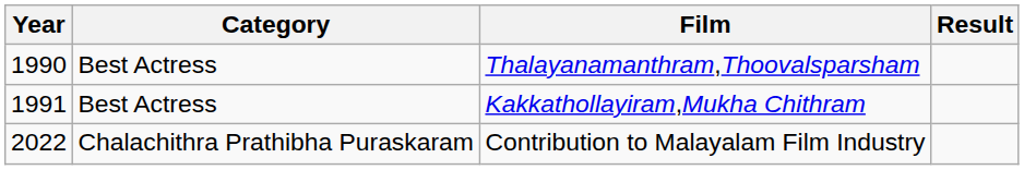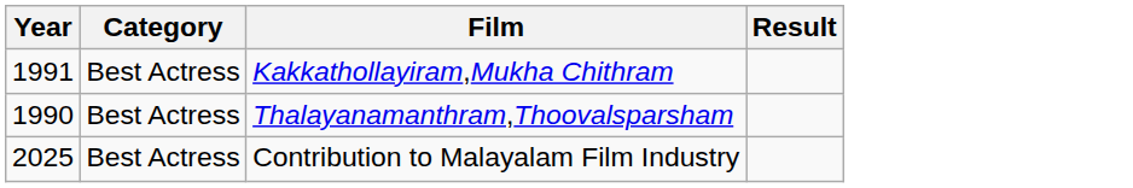rows swapped: Thalayanamanthram,Thoovalsparsham <-> Kakkathollayiram,Mukha Chithram
Contribution to Malayalam Film Industry | Year: 2022 -> 2025
Contribution to Malayalam Film Industry | Category: Chalachithra Prathibha Puraskaram -> Best Actress
